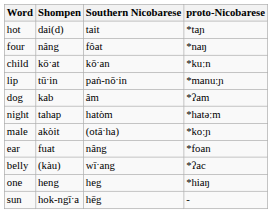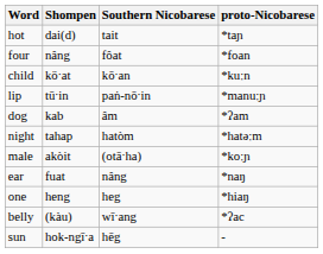four | proto-Nicobarese: *naŋ -> *foan
ear | proto-Nicobarese: *foan -> *naŋ
rows swapped: one <-> belly
